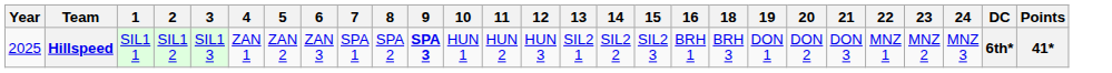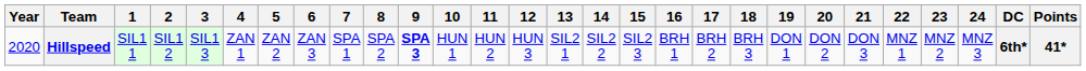+ column: 17 | BRH 2
Hillspeed | Year: 2025 -> 2020
